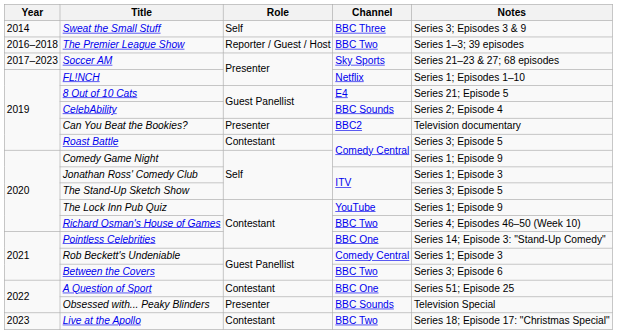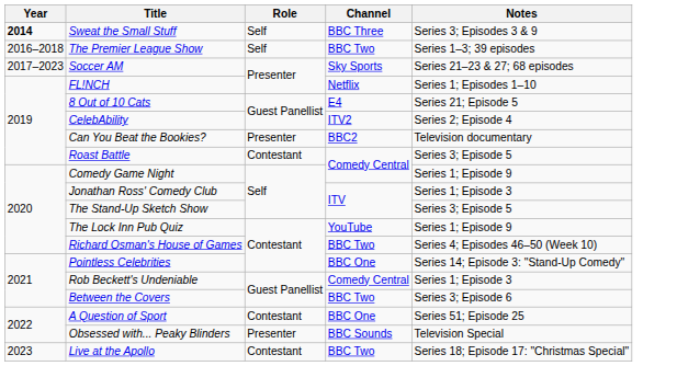Sweat the Small Stuff | Year: normal -> bold
The Premier League Show | Role: Reporter / Guest / Host -> Self
CelebAbility | Channel: BBC Sounds -> ITV2
